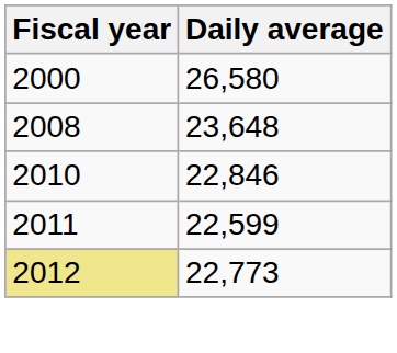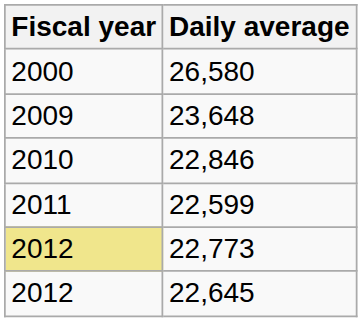23,648 | Fiscal year: 2008 -> 2009
+ row: 2012 | 22,645
